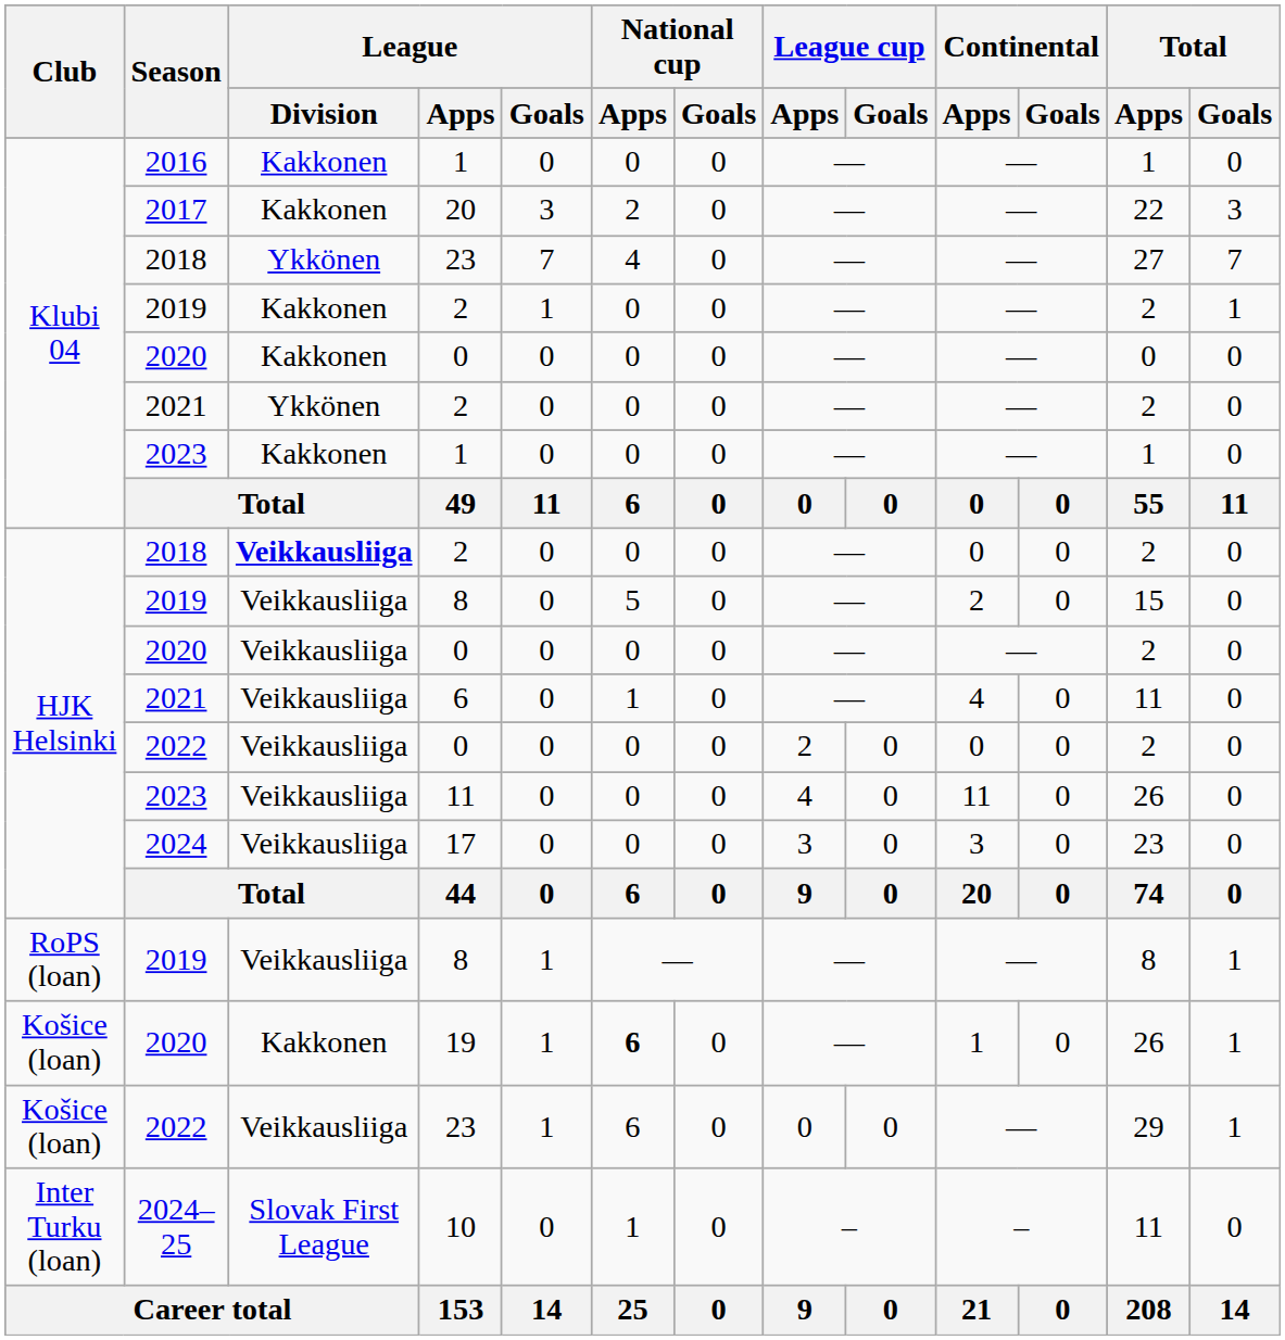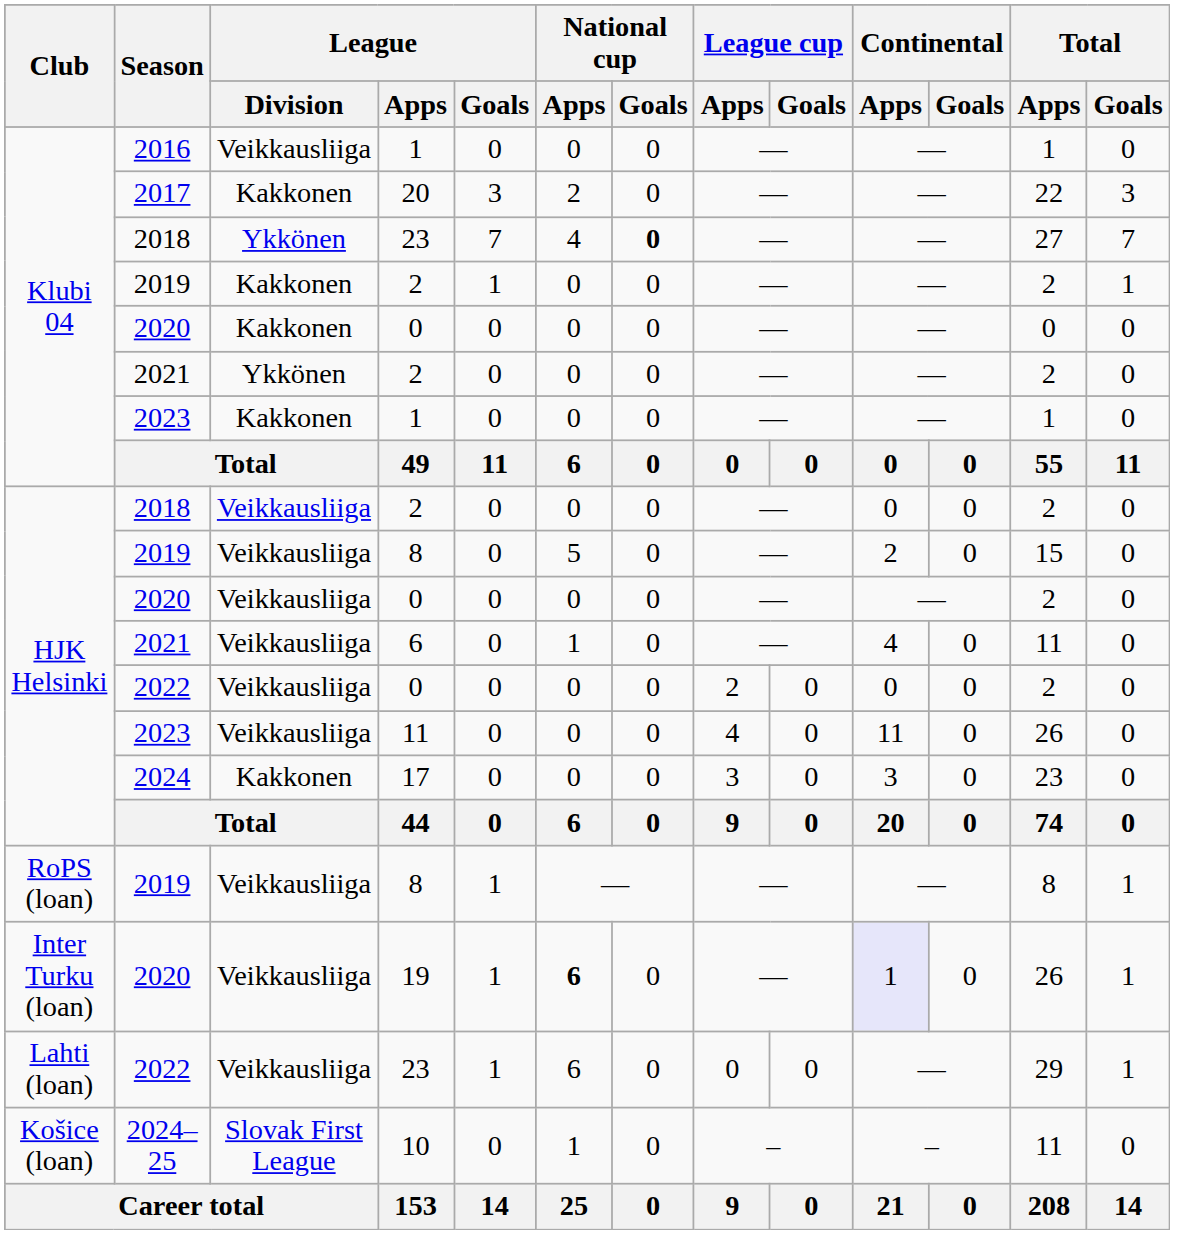2016 / 1 | League / Division: Kakkonen -> Veikkausliiga
2018 / 23 | National cup / Goals: normal -> bold
2018 / 2 | League / Division: bold -> normal
17 | League / Division: Veikkausliiga -> Kakkonen
19 | Club: Košice (loan) -> Inter Turku (loan)
19 | League / Division: Kakkonen -> Veikkausliiga
19 | Continental / Apps: no background -> lavender background
2022 / 23 | Club: Košice (loan) -> Lahti (loan)
10 | Club: Inter Turku (loan) -> Košice (loan)
